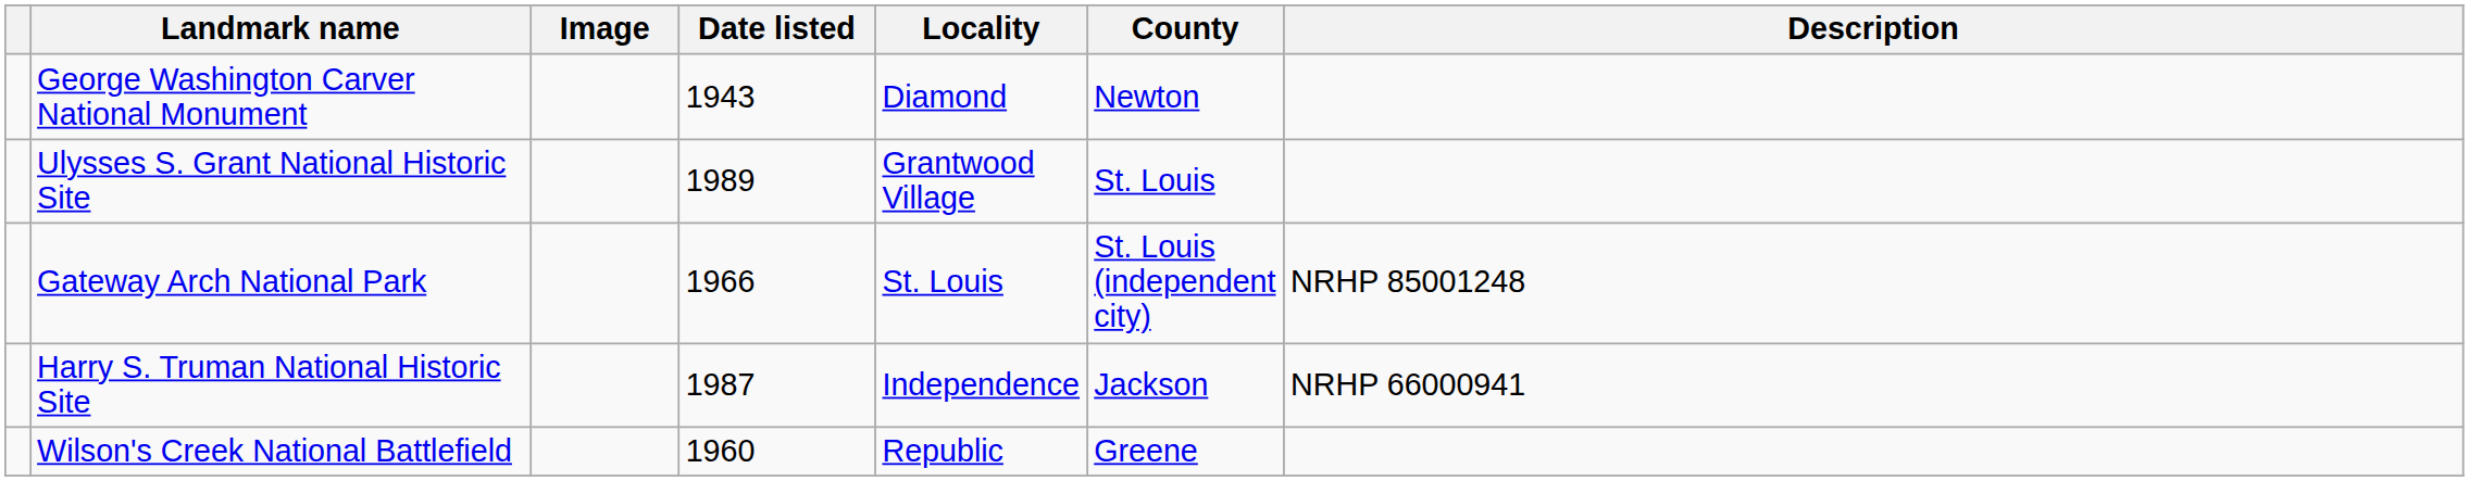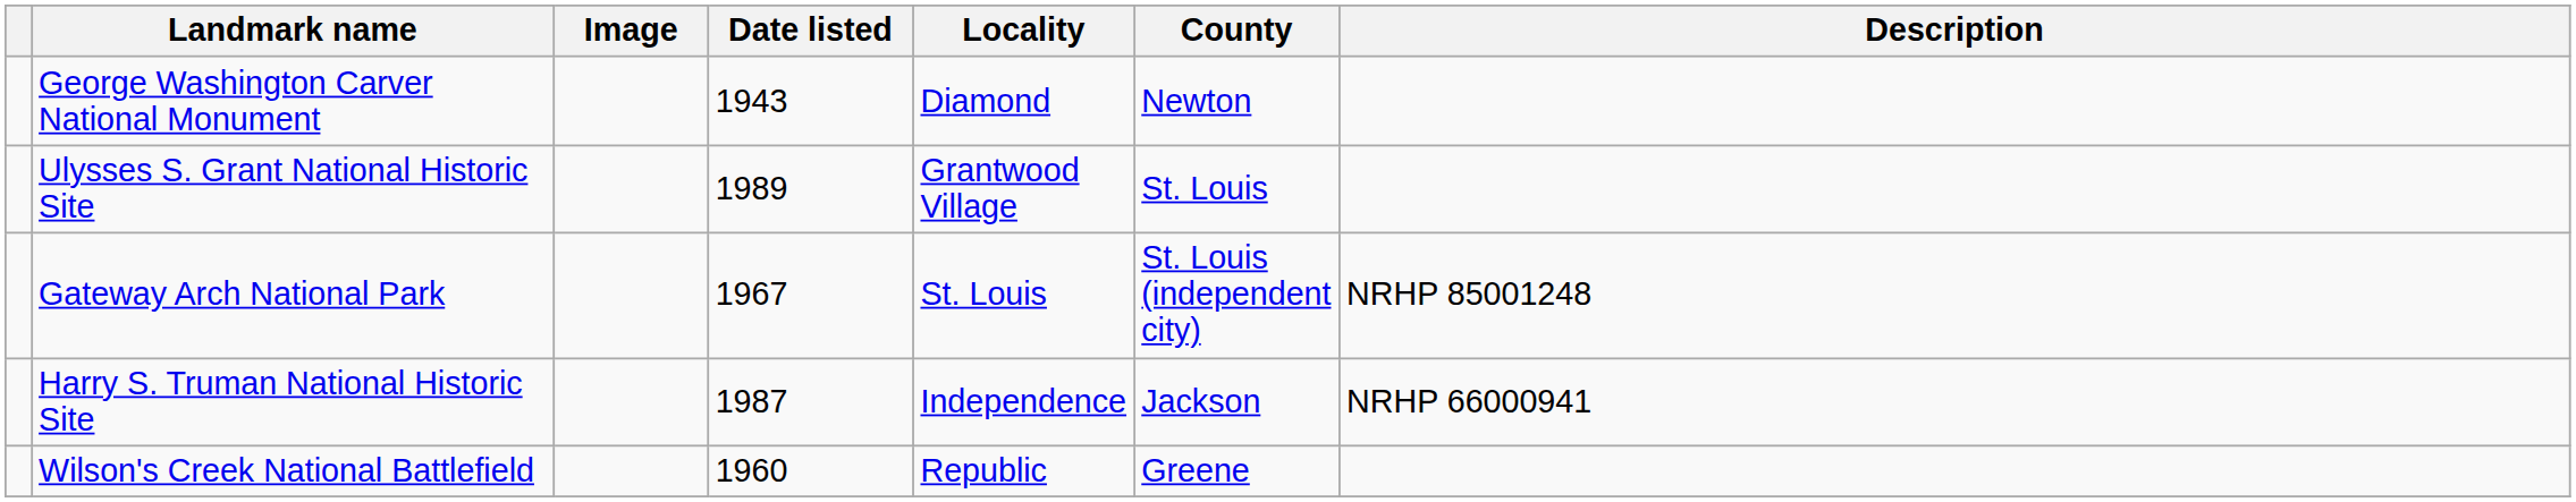Gateway Arch National Park | Date listed: 1966 -> 1967
